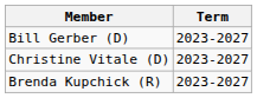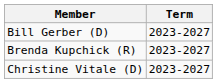rows swapped: Christine Vitale (D) <-> Brenda Kupchick (R)
